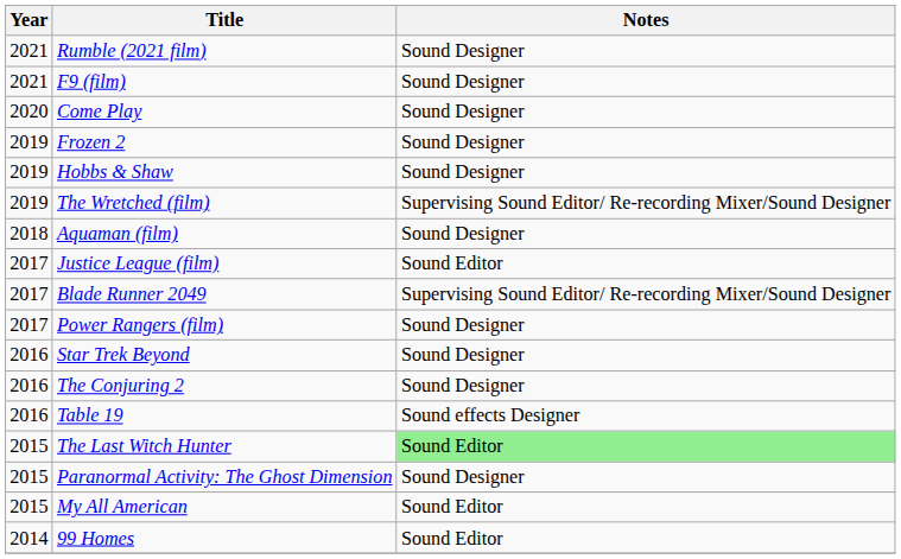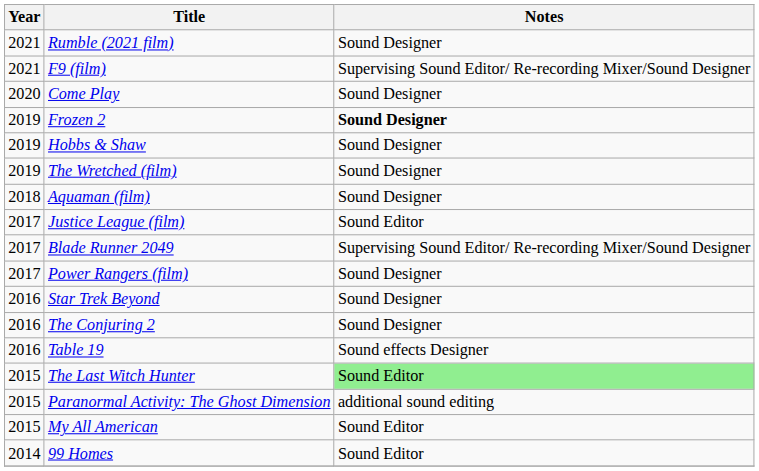F9 (film) | Notes: Sound Designer -> Supervising Sound Editor/ Re-recording Mixer/Sound Designer
Frozen 2 | Notes: normal -> bold
The Wretched (film) | Notes: Supervising Sound Editor/ Re-recording Mixer/Sound Designer -> Sound Designer
Paranormal Activity: The Ghost Dimension | Notes: Sound Designer -> additional sound editing
